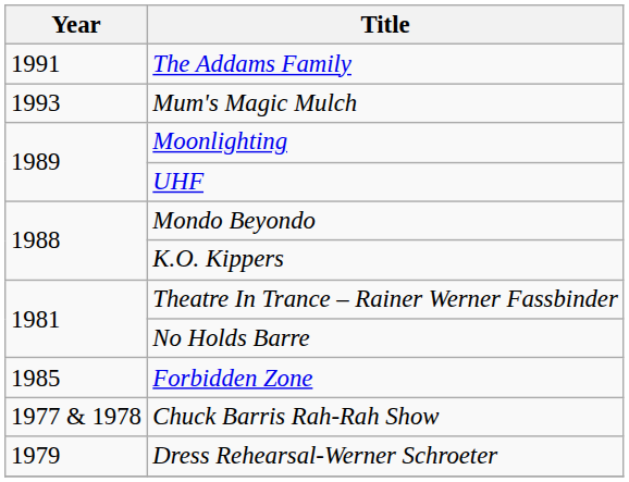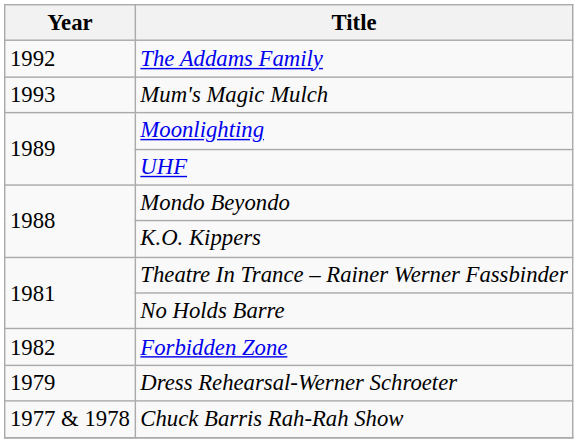The Addams Family | Year: 1991 -> 1992
Forbidden Zone | Year: 1985 -> 1982
rows swapped: Dress Rehearsal-Werner Schroeter <-> Chuck Barris Rah-Rah Show
